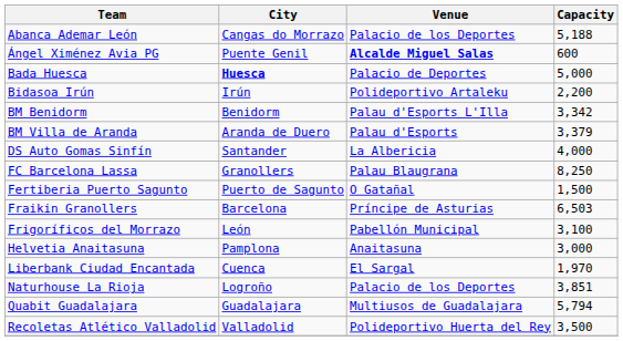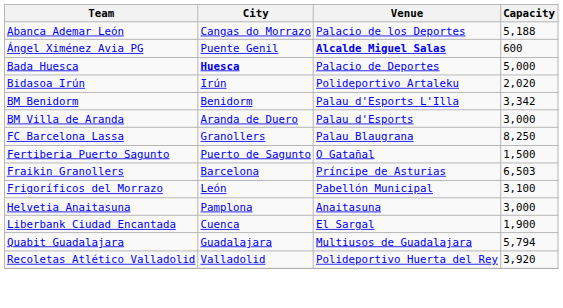Bidasoa Irún | Capacity: 2,200 -> 2,020
BM Villa de Aranda | Capacity: 3,379 -> 3,000
- row: DS Auto Gomas Sinfín | Santander | La Albericia | 4,000
Liberbank Ciudad Encantada | Capacity: 1,970 -> 1,900
- row: Naturhouse La Rioja | Logroño | Palacio de los Deportes | 3,851
Recoletas Atlético Valladolid | Capacity: 3,500 -> 3,920
